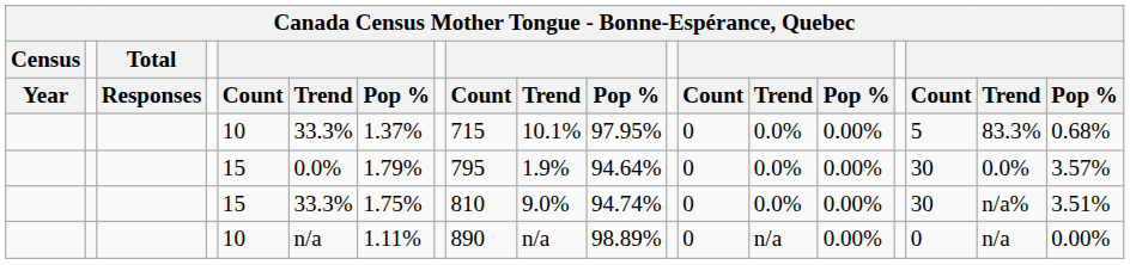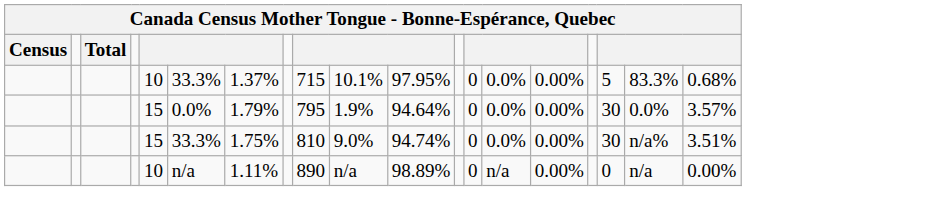- row: Year | Responses | Count | Trend | Pop % | Count | Trend | Pop % | Count | Trend | Pop % | Count | Trend | Pop %
